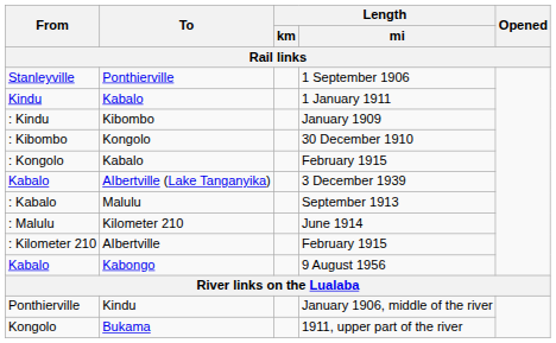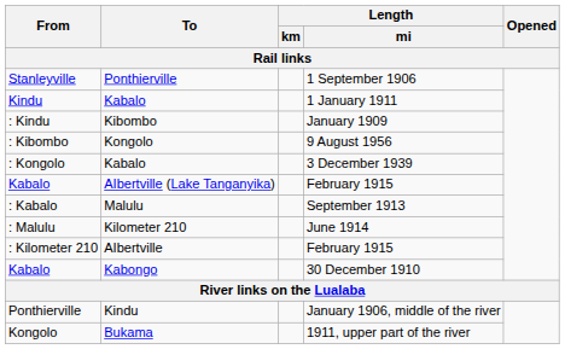: Kibombo | Length / mi: 30 December 1910 -> 9 August 1956
: Kongolo | Length / mi: February 1915 -> 3 December 1939
Kabalo / AIbertville (Lake Tanganyika) | Length / mi: 3 December 1939 -> February 1915
Kabalo / Kabongo | Length / mi: 9 August 1956 -> 30 December 1910
